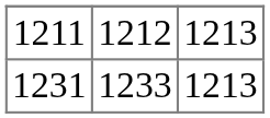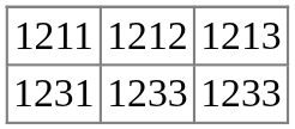1231 | column 3: 1213 -> 1233
